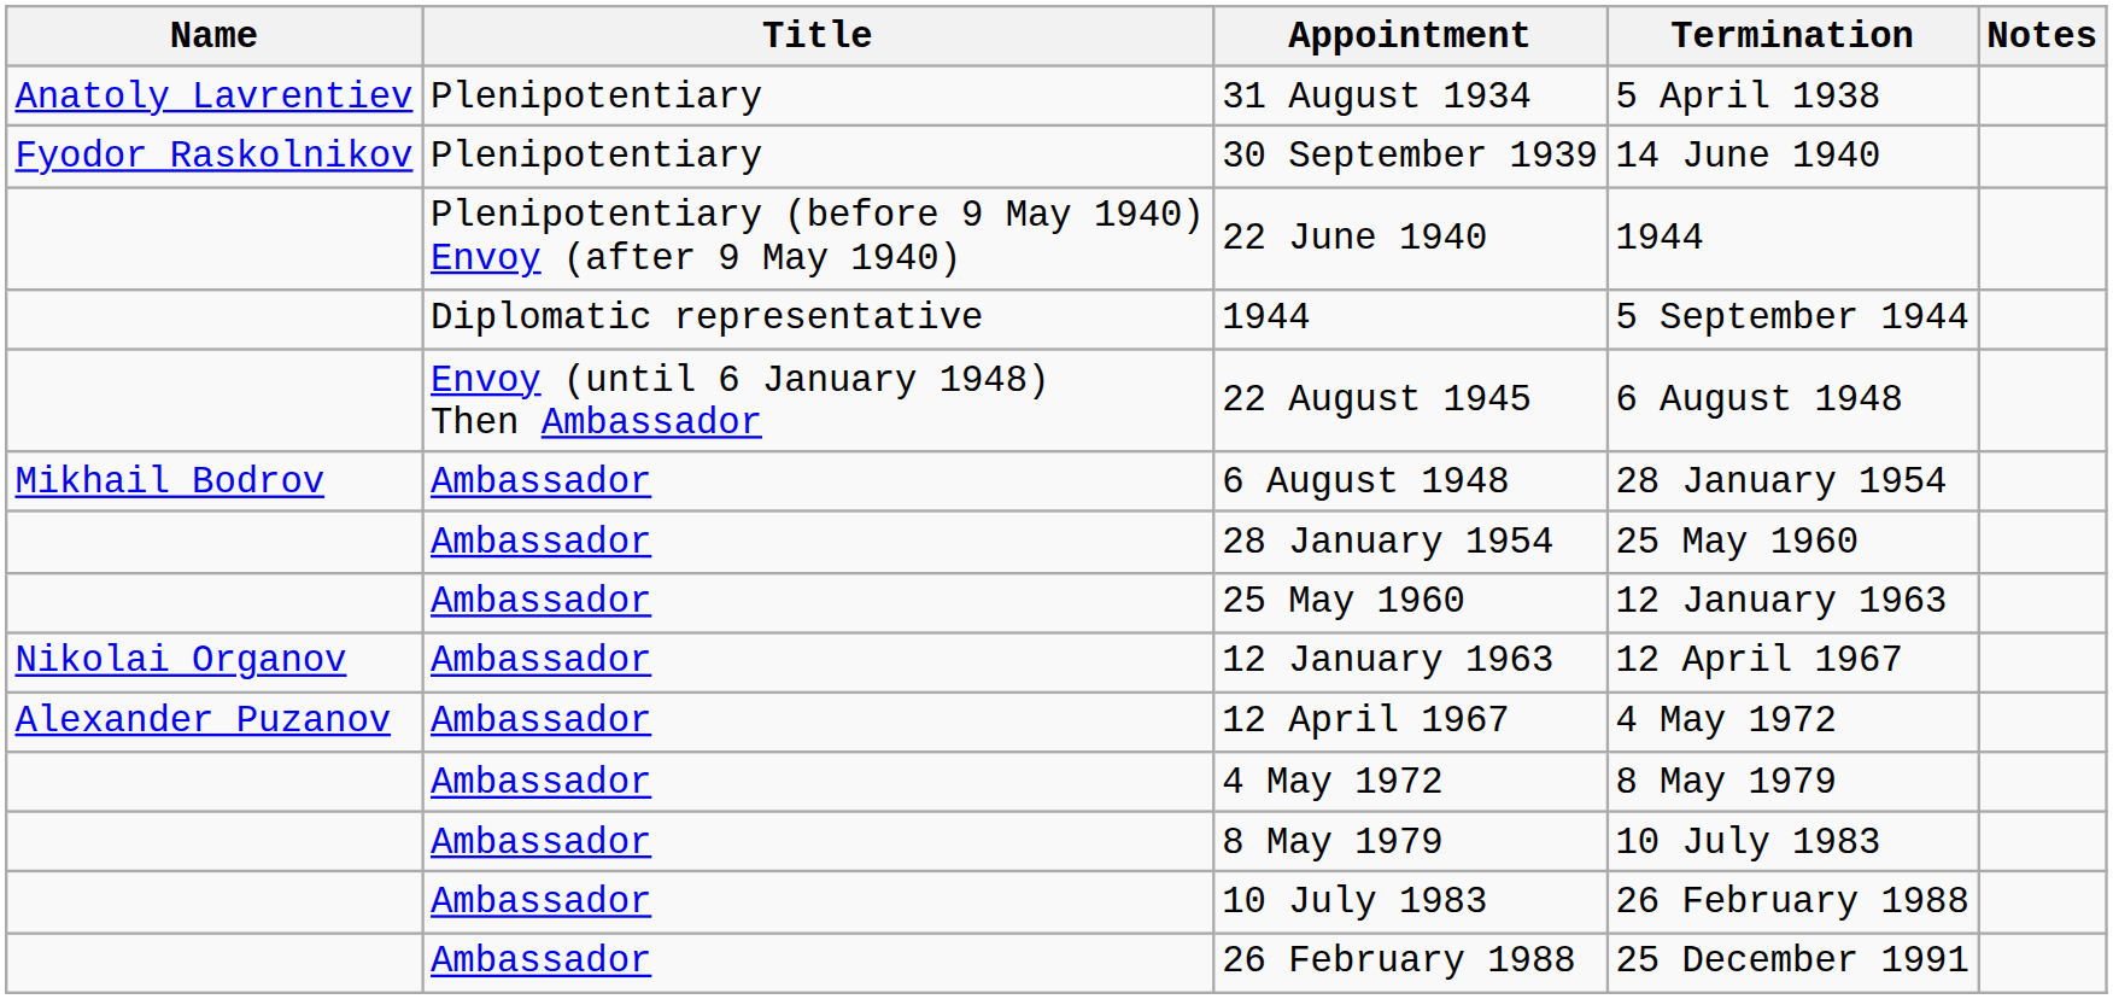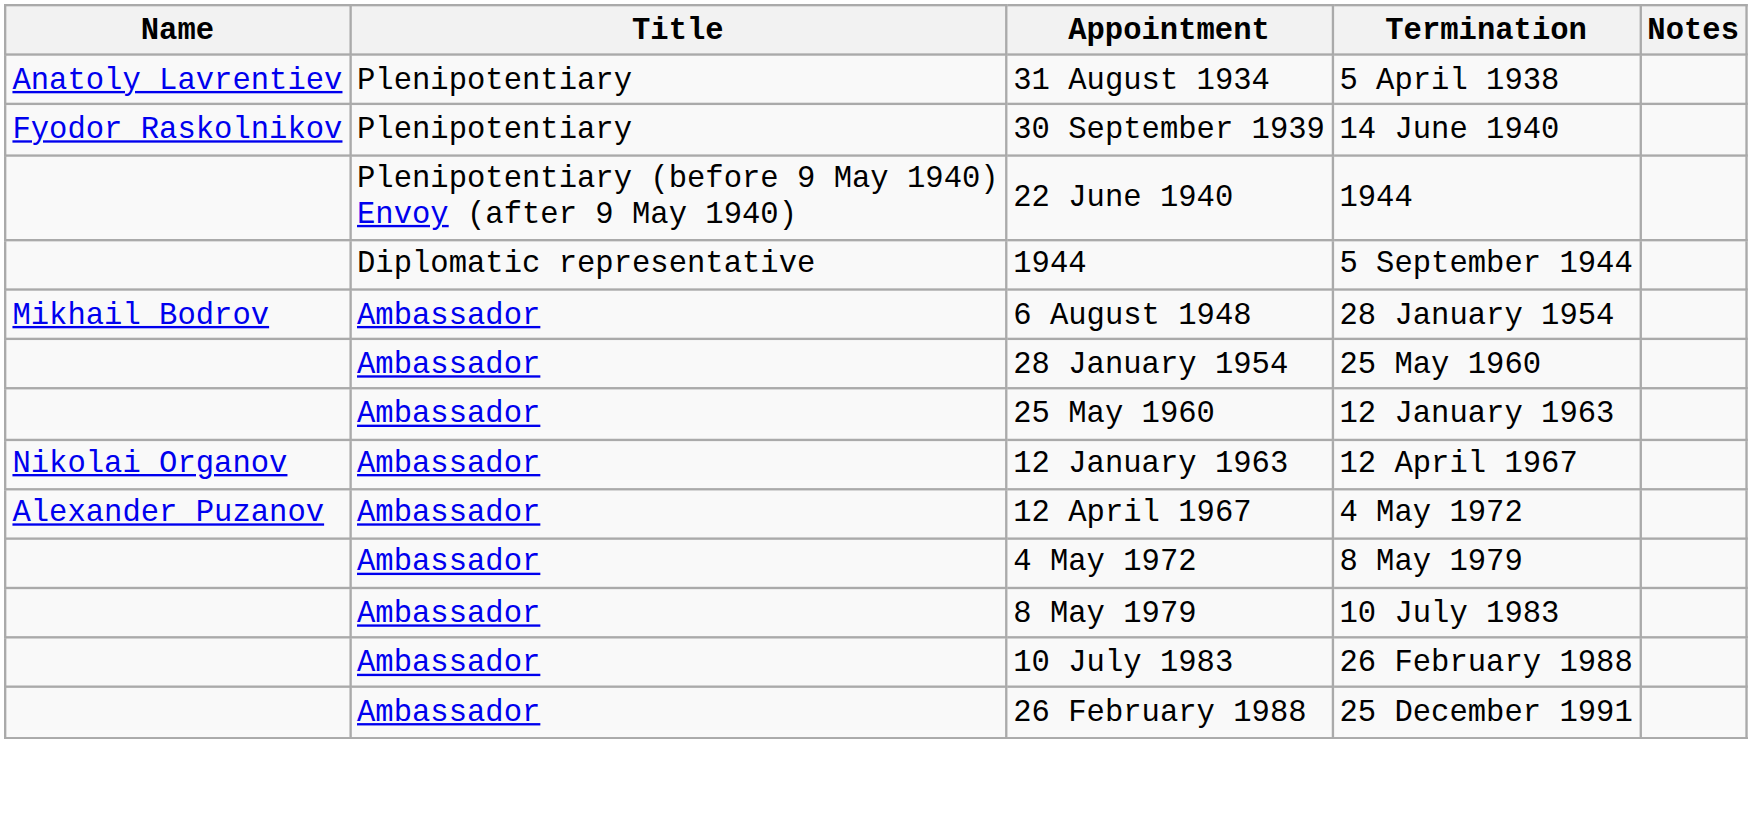- row: Envoy (until 6 January 1948) Then Ambassador | 22 August 1945 | 6 August 1948
